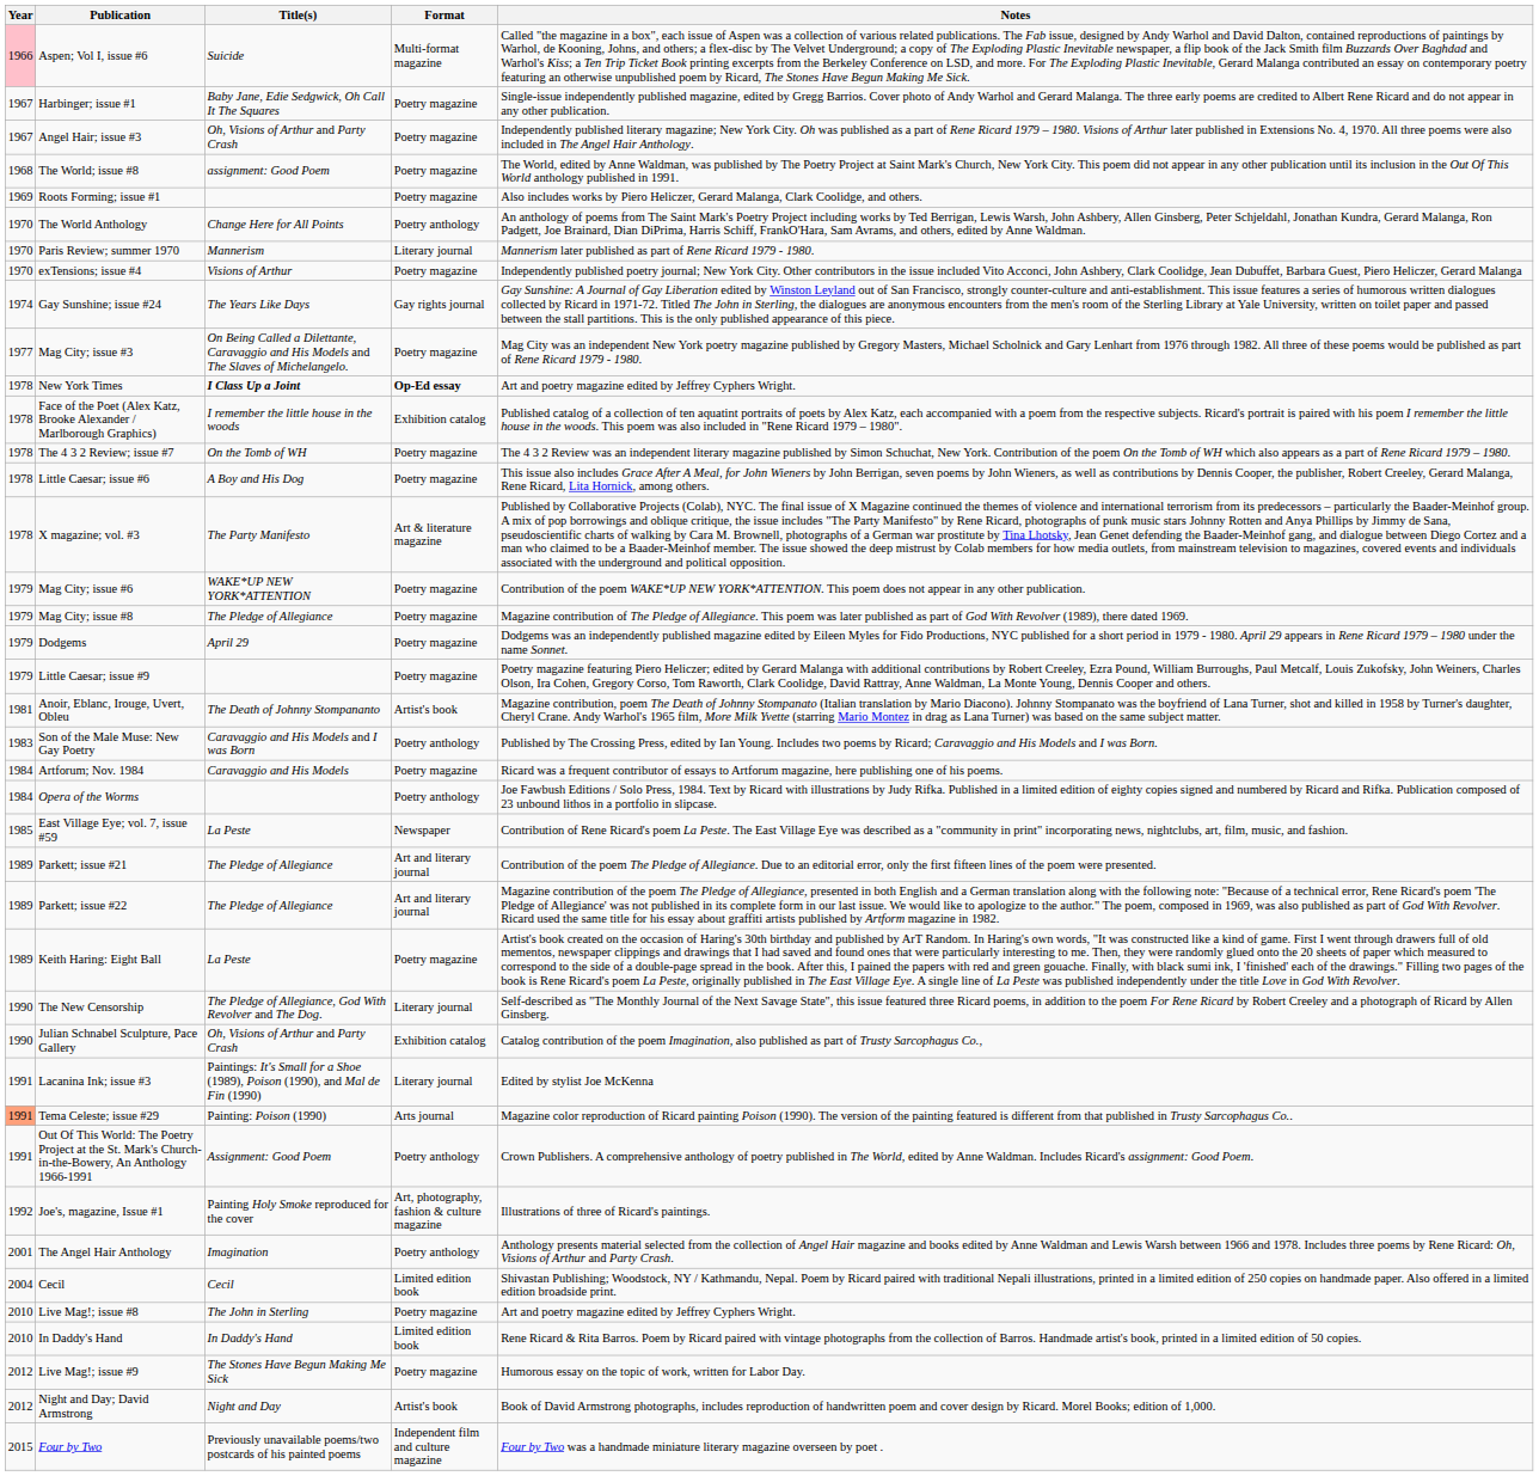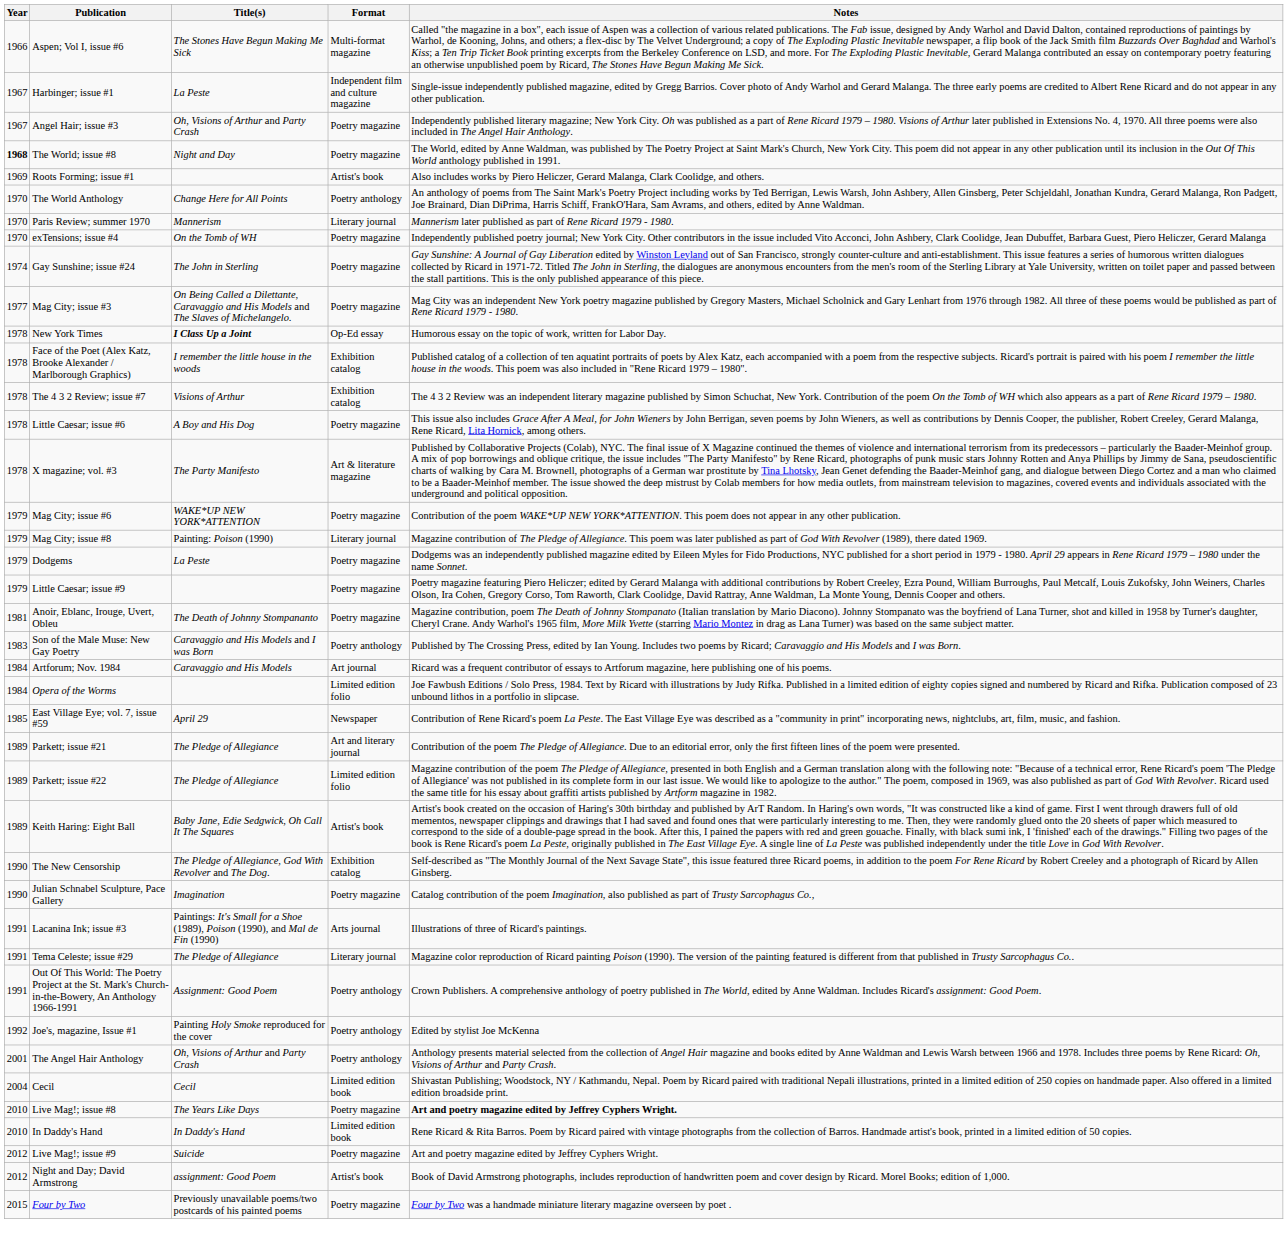Aspen; Vol I, issue #6 | Year: pink background -> no background
Aspen; Vol I, issue #6 | Title(s): Suicide -> The Stones Have Begun Making Me Sick
Harbinger; issue #1 | Title(s): Baby Jane, Edie Sedgwick, Oh Call It The Squares -> La Peste
Harbinger; issue #1 | Format: Poetry magazine -> Independent film and culture magazine
The World; issue #8 | Year: normal -> bold
The World; issue #8 | Title(s): assignment: Good Poem -> Night and Day
Roots Forming; issue #1 | Format: Poetry magazine -> Artist's book
exTensions; issue #4 | Title(s): Visions of Arthur -> On the Tomb of WH
Gay Sunshine; issue #24 | Title(s): The Years Like Days -> The John in Sterling
Gay Sunshine; issue #24 | Format: Gay rights journal -> Poetry magazine
New York Times | Format: bold -> normal
New York Times | Notes: Art and poetry magazine edited by Jeffrey Cyphers Wright. -> Humorous essay on the topic of work, written for Labor Day.
The 4 3 2 Review; issue #7 | Title(s): On the Tomb of WH -> Visions of Arthur
The 4 3 2 Review; issue #7 | Format: Poetry magazine -> Exhibition catalog
Mag City; issue #8 | Title(s): The Pledge of Allegiance -> Painting: Poison (1990)
Mag City; issue #8 | Format: Poetry magazine -> Literary journal
Dodgems | Title(s): April 29 -> La Peste
Anoir, Eblanc, Irouge, Uvert, Obleu | Format: Artist's book -> Poetry magazine
Artforum; Nov. 1984 | Format: Poetry magazine -> Art journal
Opera of the Worms | Format: Poetry anthology -> Limited edition folio
East Village Eye; vol. 7, issue #59 | Title(s): La Peste -> April 29
Parkett; issue #22 | Format: Art and literary journal -> Limited edition folio
Keith Haring: Eight Ball | Title(s): La Peste -> Baby Jane, Edie Sedgwick, Oh Call It The Squares
Keith Haring: Eight Ball | Format: Poetry magazine -> Artist's book
The New Censorship | Format: Literary journal -> Exhibition catalog
Julian Schnabel Sculpture, Pace Gallery | Title(s): Oh, Visions of Arthur and Party Crash -> Imagination
Julian Schnabel Sculpture, Pace Gallery | Format: Exhibition catalog -> Poetry magazine
Lacanina Ink; issue #3 | Format: Literary journal -> Arts journal
Lacanina Ink; issue #3 | Notes: Edited by stylist Joe McKenna -> Illustrations of three of Ricard's paintings.
Tema Celeste; issue #29 | Year: lightsalmon background -> no background
Tema Celeste; issue #29 | Title(s): Painting: Poison (1990) -> The Pledge of Allegiance
Tema Celeste; issue #29 | Format: Arts journal -> Literary journal
Joe's, magazine, Issue #1 | Format: Art, photography, fashion & culture magazine -> Poetry anthology
Joe's, magazine, Issue #1 | Notes: Illustrations of three of Ricard's paintings. -> Edited by stylist Joe McKenna
The Angel Hair Anthology | Title(s): Imagination -> Oh, Visions of Arthur and Party Crash
Live Mag!; issue #8 | Title(s): The John in Sterling -> The Years Like Days
Live Mag!; issue #8 | Notes: normal -> bold
Live Mag!; issue #9 | Title(s): The Stones Have Begun Making Me Sick -> Suicide
Live Mag!; issue #9 | Notes: Humorous essay on the topic of work, written for Labor Day. -> Art and poetry magazine edited by Jeffrey Cyphers Wright.
Night and Day; David Armstrong | Title(s): Night and Day -> assignment: Good Poem
Four by Two | Format: Independent film and culture magazine -> Poetry magazine
